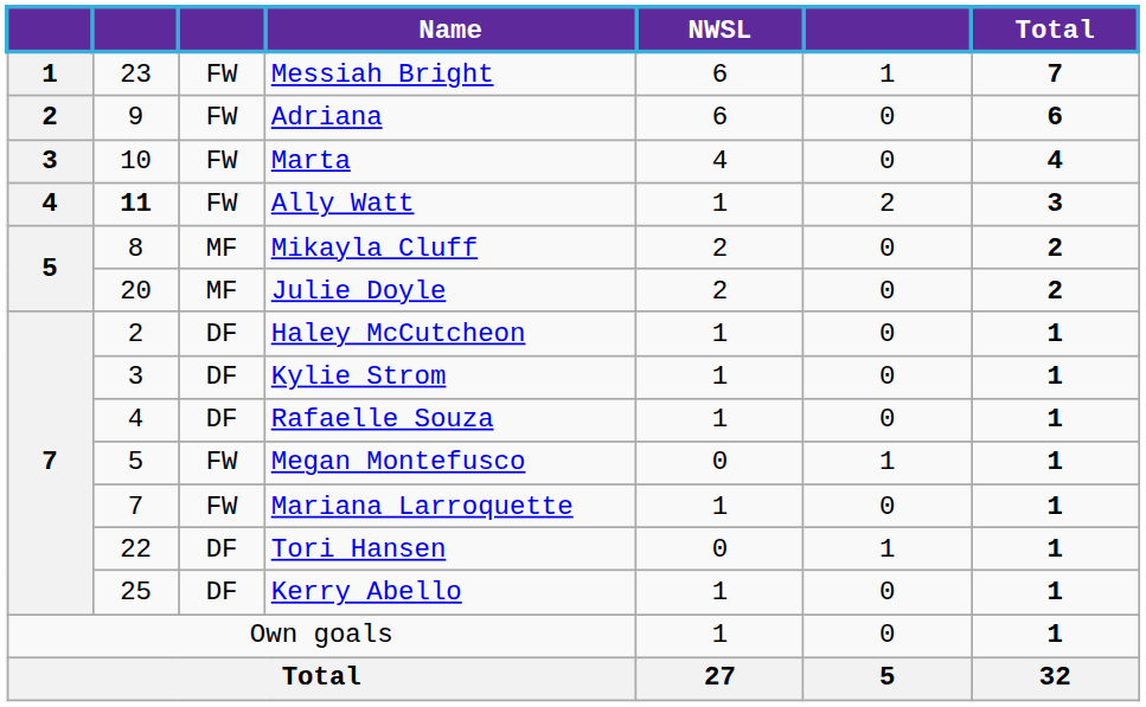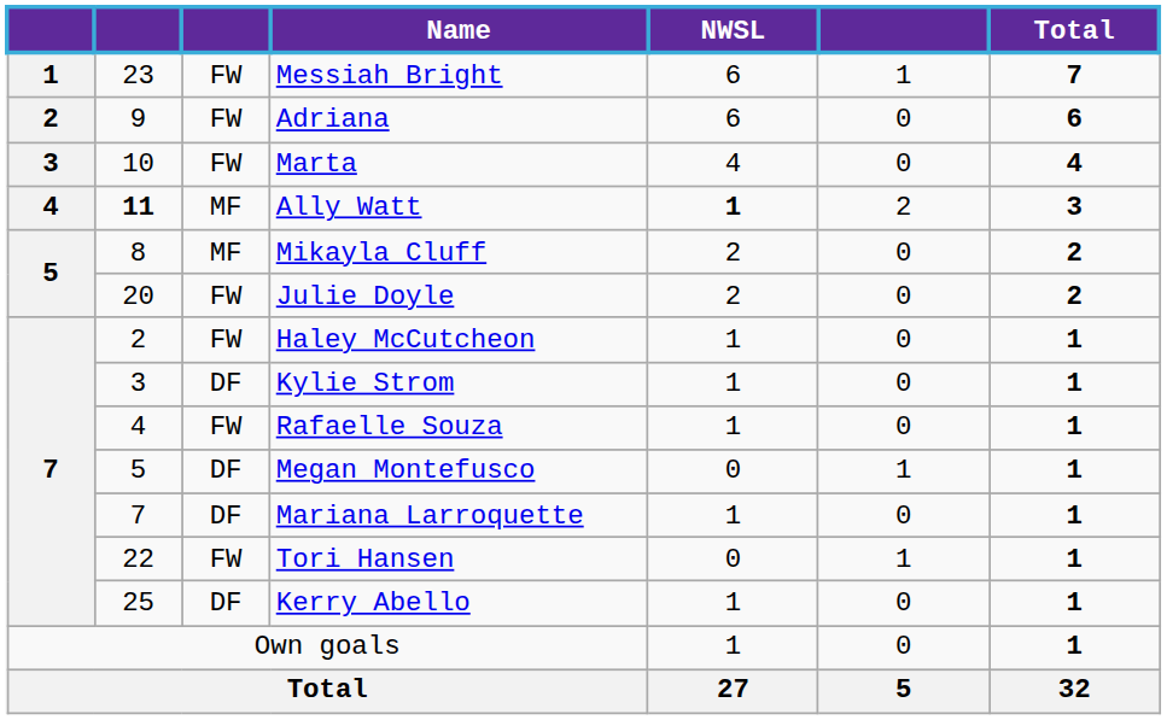Ally Watt | column 3: FW -> MF
Ally Watt | NWSL: normal -> bold
Julie Doyle | column 3: MF -> FW
Haley McCutcheon | column 3: DF -> FW
Rafaelle Souza | column 3: DF -> FW
Megan Montefusco | column 3: FW -> DF
Mariana Larroquette | column 3: FW -> DF
Tori Hansen | column 3: DF -> FW
